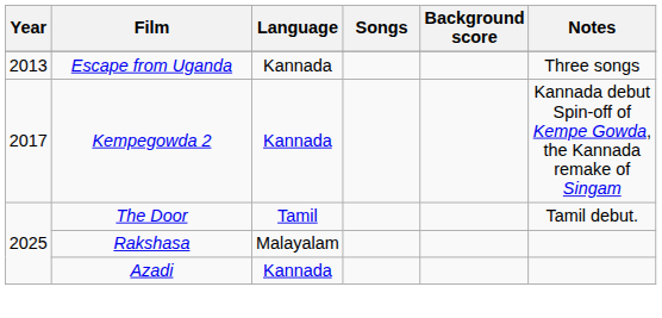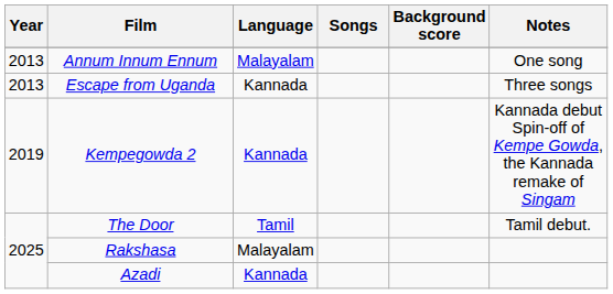+ row: 2013 | Annum Innum Ennum | Malayalam | One song
Kempegowda 2 | Year: 2017 -> 2019
